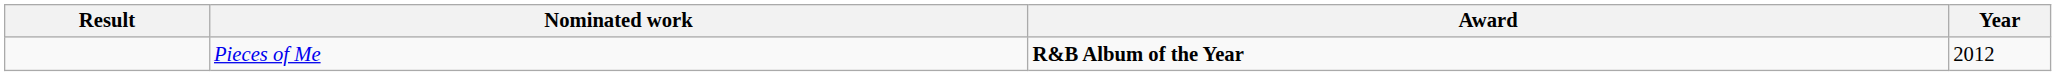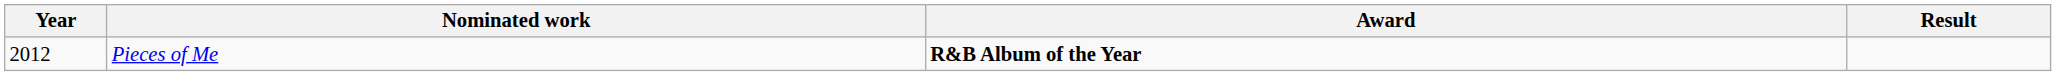columns swapped: Year <-> Result
